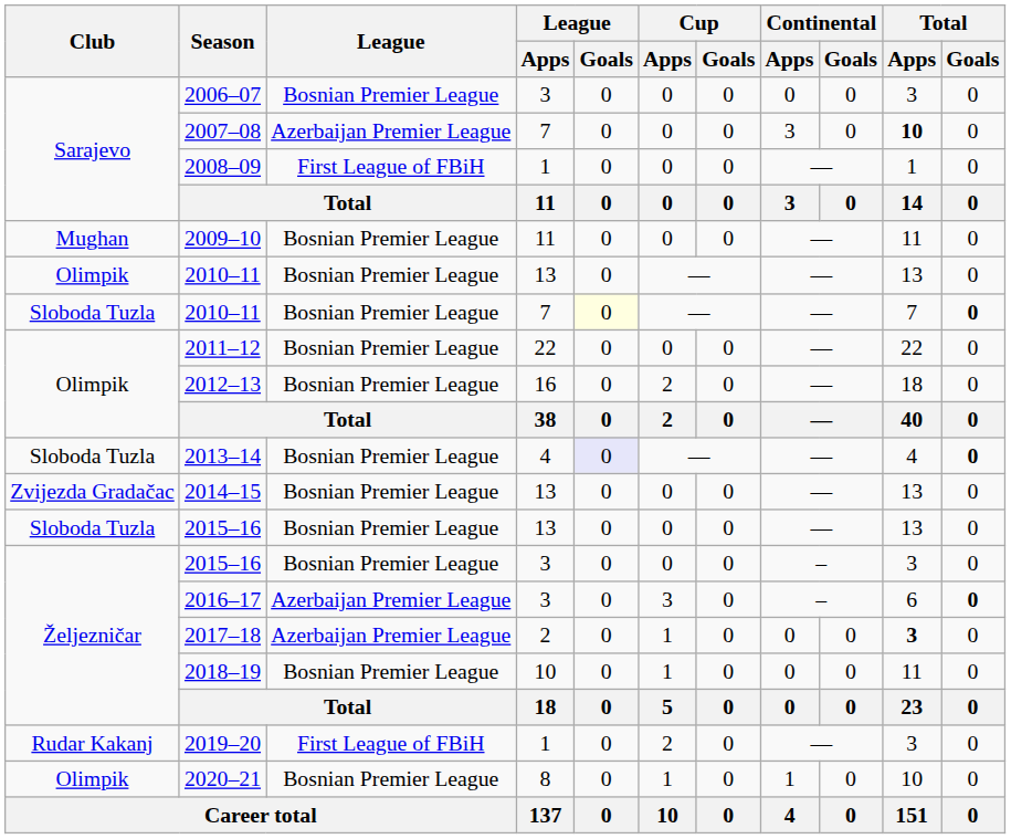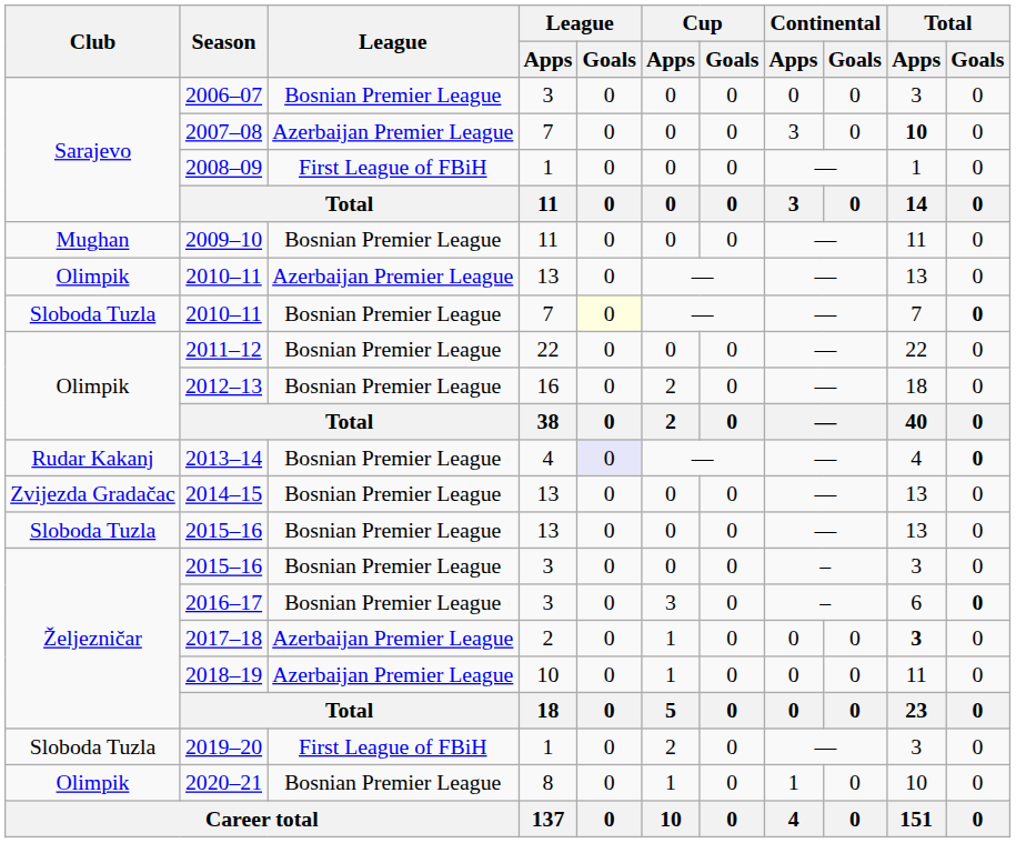2010–11 / 13 | League: Bosnian Premier League -> Azerbaijan Premier League
2013–14 | Club: Sloboda Tuzla -> Rudar Kakanj
2016–17 | League: Azerbaijan Premier League -> Bosnian Premier League
2018–19 | League: Bosnian Premier League -> Azerbaijan Premier League
2019–20 | Club: Rudar Kakanj -> Sloboda Tuzla
